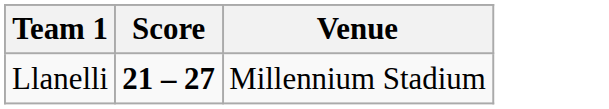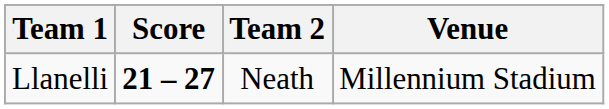+ column: Team 2 | Neath
